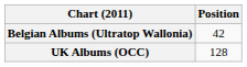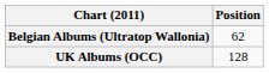Belgian Albums (Ultratop Wallonia) | Position: 42 -> 62
